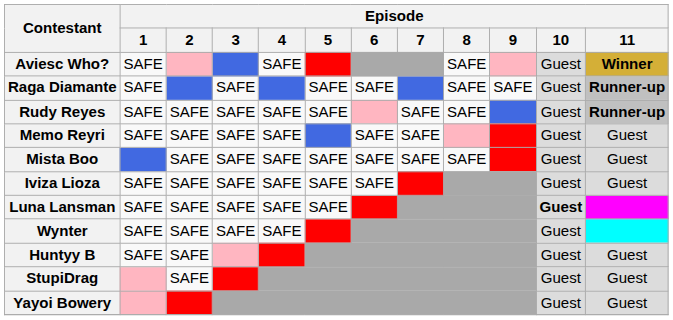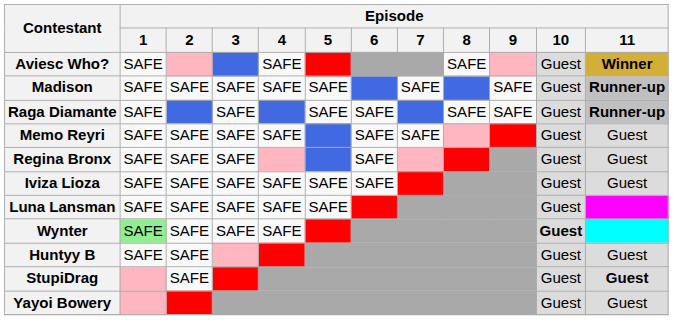+ row: Madison | SAFE | SAFE | SAFE | SAFE | SAFE | SAFE | SAFE | Guest | Runner-up
- row: Rudy Reyes | SAFE | SAFE | SAFE | SAFE | SAFE | SAFE | SAFE | Guest | Runner-up
- row: Mista Boo | SAFE | SAFE | SAFE | SAFE | SAFE | SAFE | SAFE | Guest | Guest
+ row: Regina Bronx | SAFE | SAFE | SAFE | SAFE | Guest | Guest
Luna Lansman | Episode / 10: bold -> normal
Wynter | Episode / 1: no background -> lightgreen background
Wynter | Episode / 10: normal -> bold
StupiDrag | Episode / 11: normal -> bold
